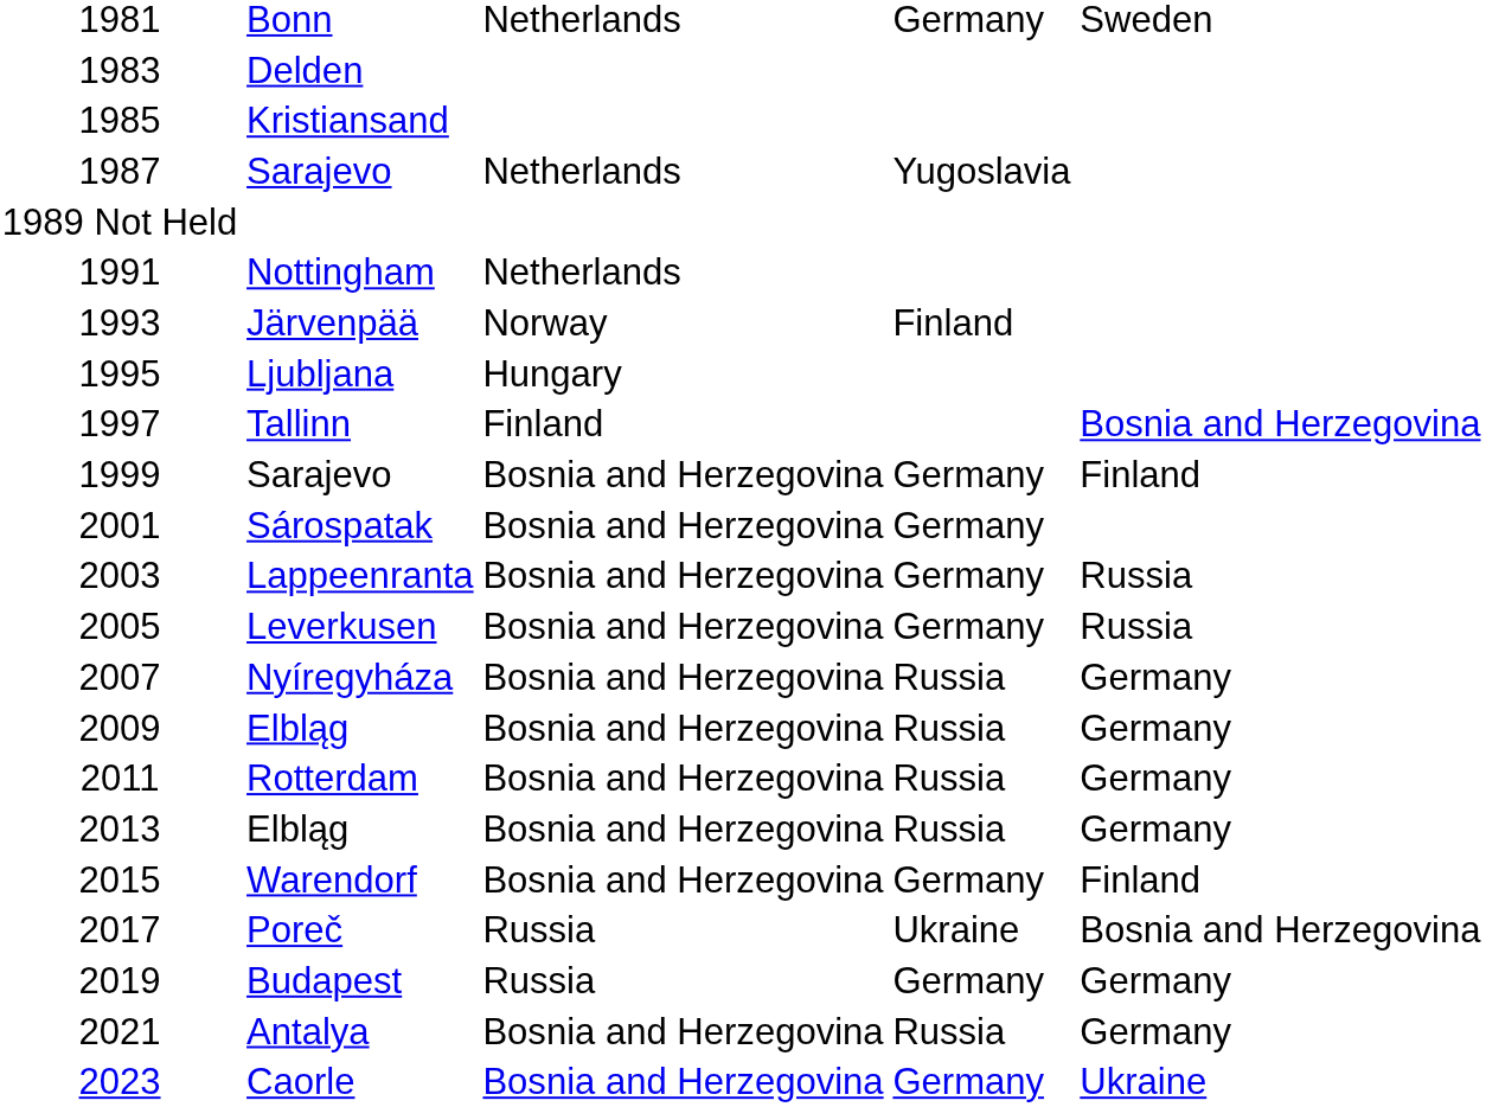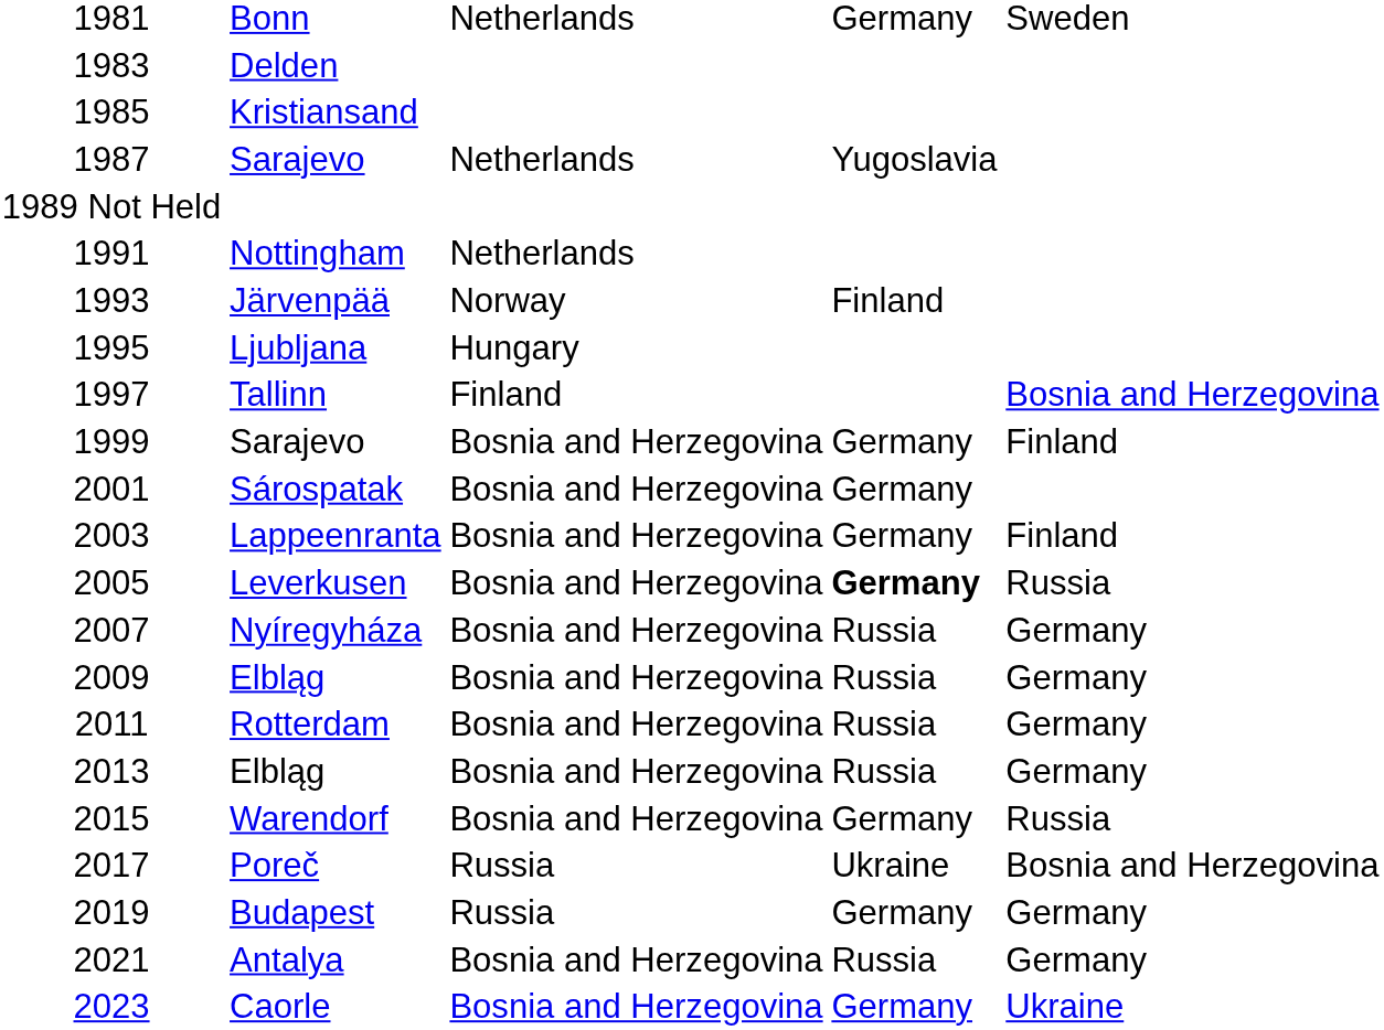Lappeenranta | column 5: Russia -> Finland
Leverkusen | column 4: normal -> bold
Warendorf | column 5: Finland -> Russia
